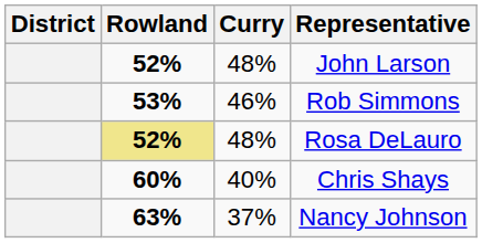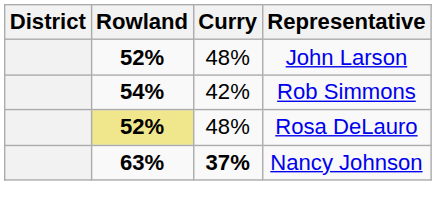Rob Simmons | Rowland: 53% -> 54%
Rob Simmons | Curry: 46% -> 42%
- row: 60% | 40% | Chris Shays
Nancy Johnson | Curry: normal -> bold
